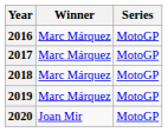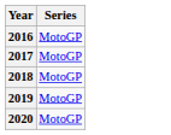- column: Winner | Marc Márquez | Marc Márquez | Marc Márquez | Marc Márquez | Joan Mir
